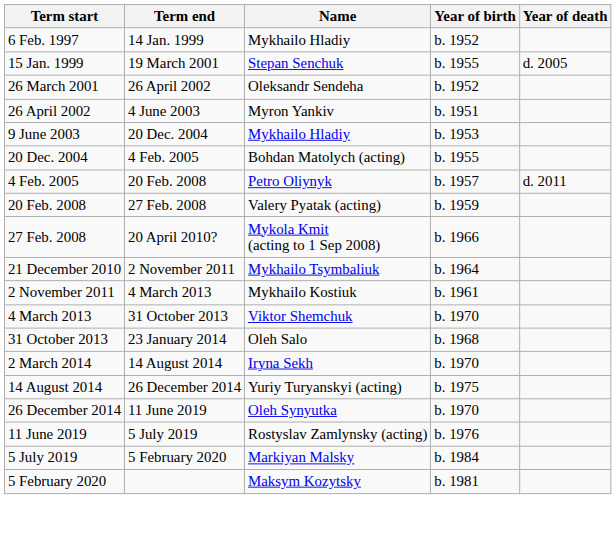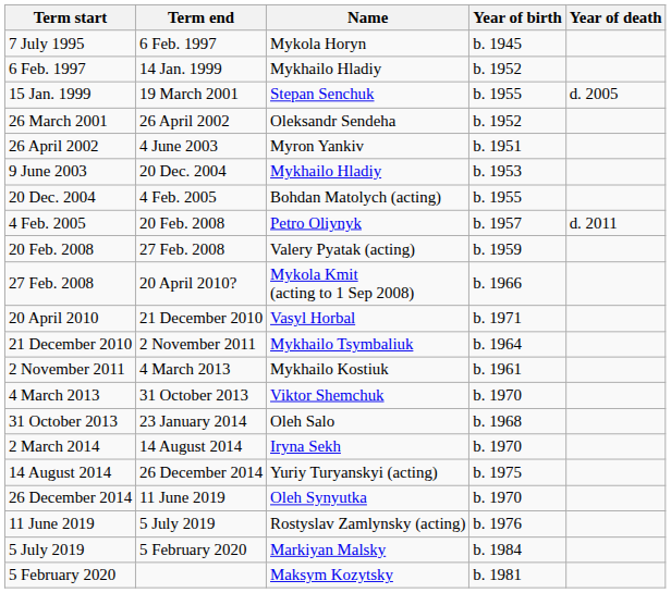+ row: 7 July 1995 | 6 Feb. 1997 | Mykola Horyn | b. 1945
+ row: 20 April 2010 | 21 December 2010 | Vasyl Horbal | b. 1971
